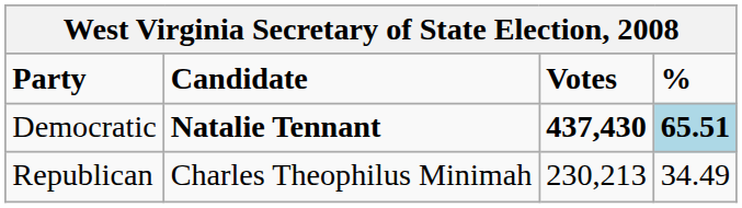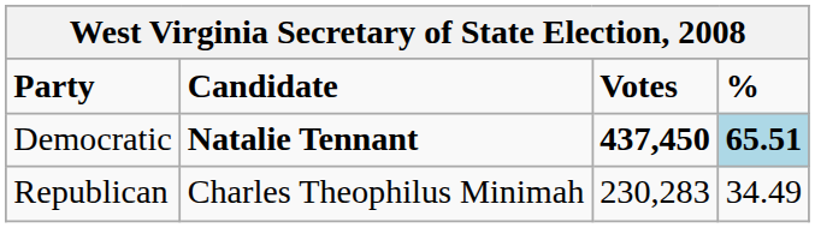Democratic | Votes: 437,430 -> 437,450
Republican | Votes: 230,213 -> 230,283
